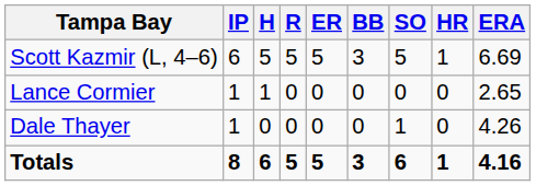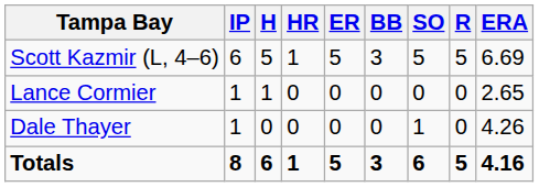columns swapped: R <-> HR
